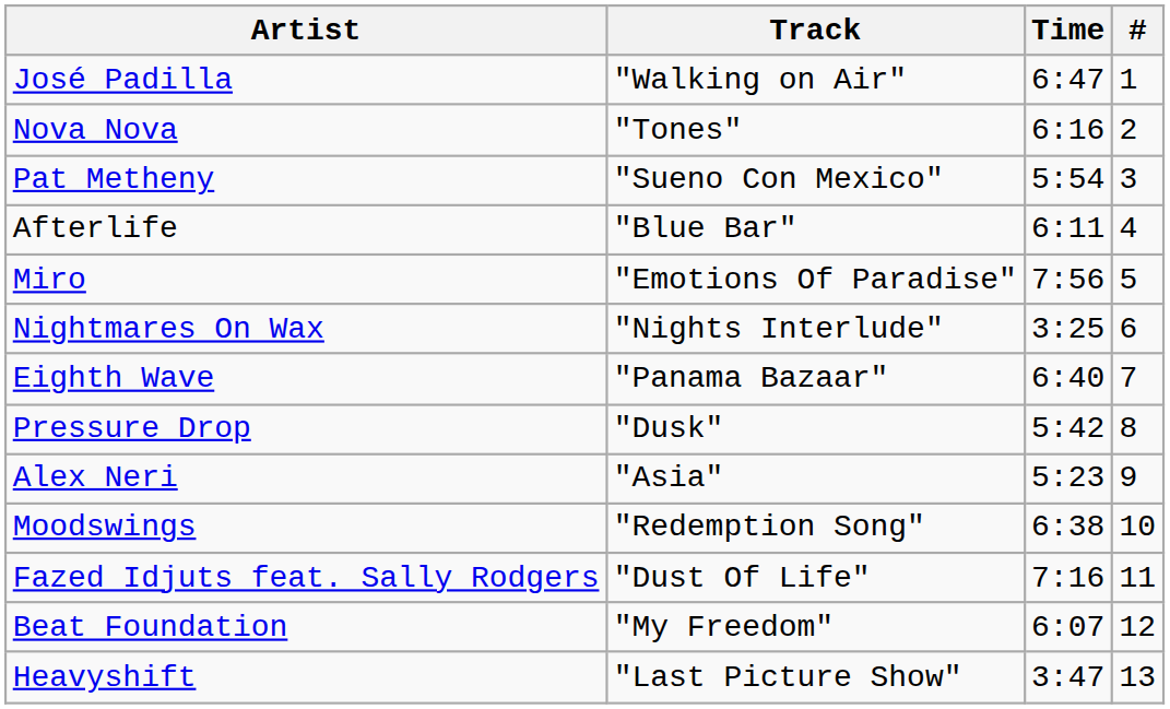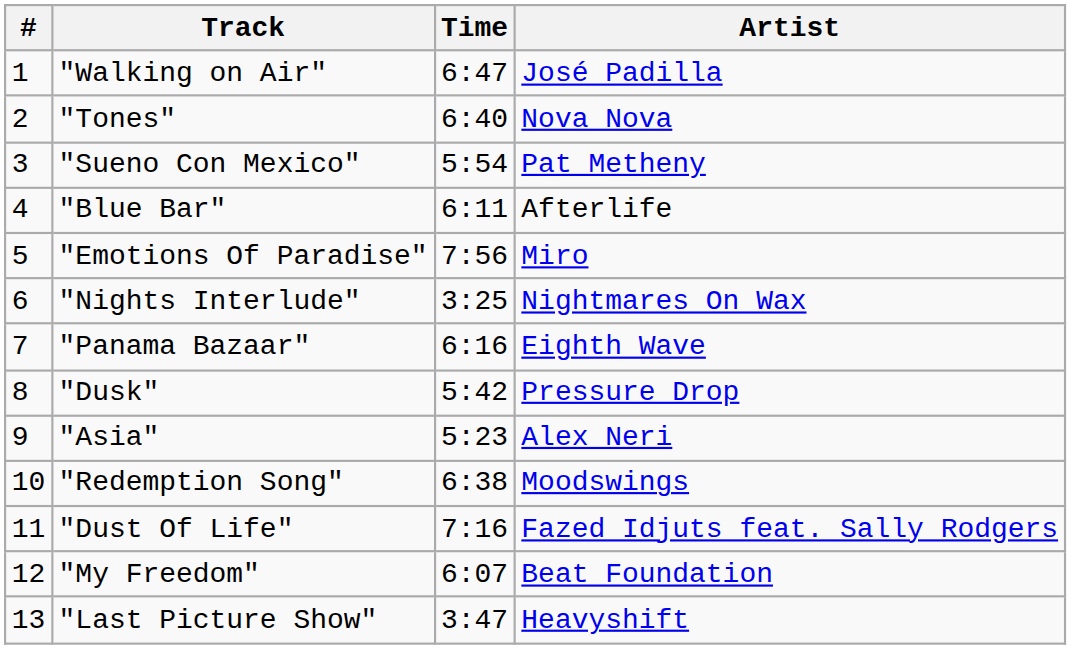columns swapped: # <-> Artist
"Tones" | Time: 6:16 -> 6:40
"Panama Bazaar" | Time: 6:40 -> 6:16
